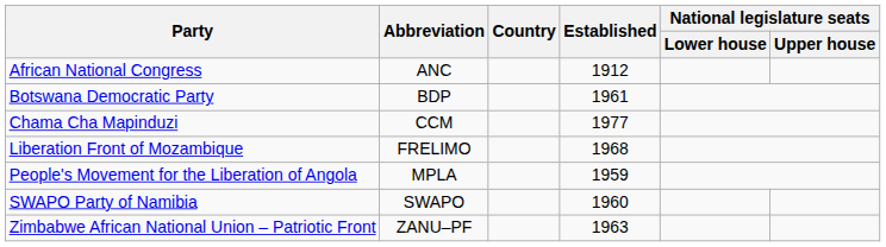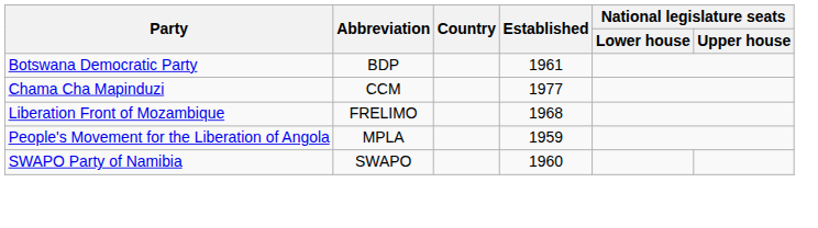- row: African National Congress | ANC | 1912
- row: Zimbabwe African National Union – Patriotic Front | ZANU–PF | 1963
